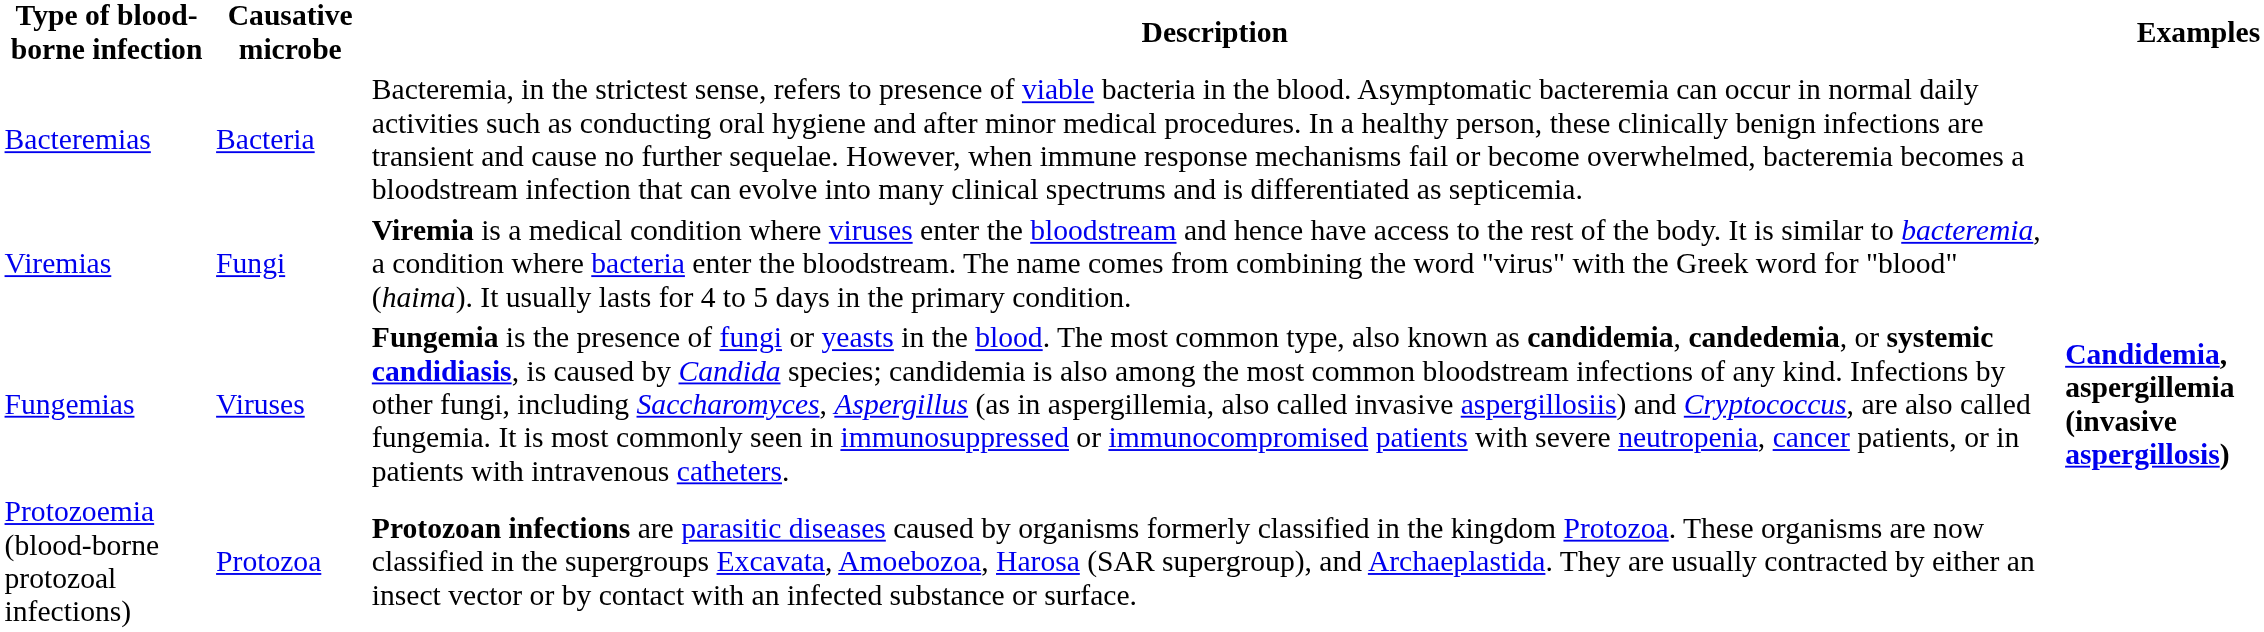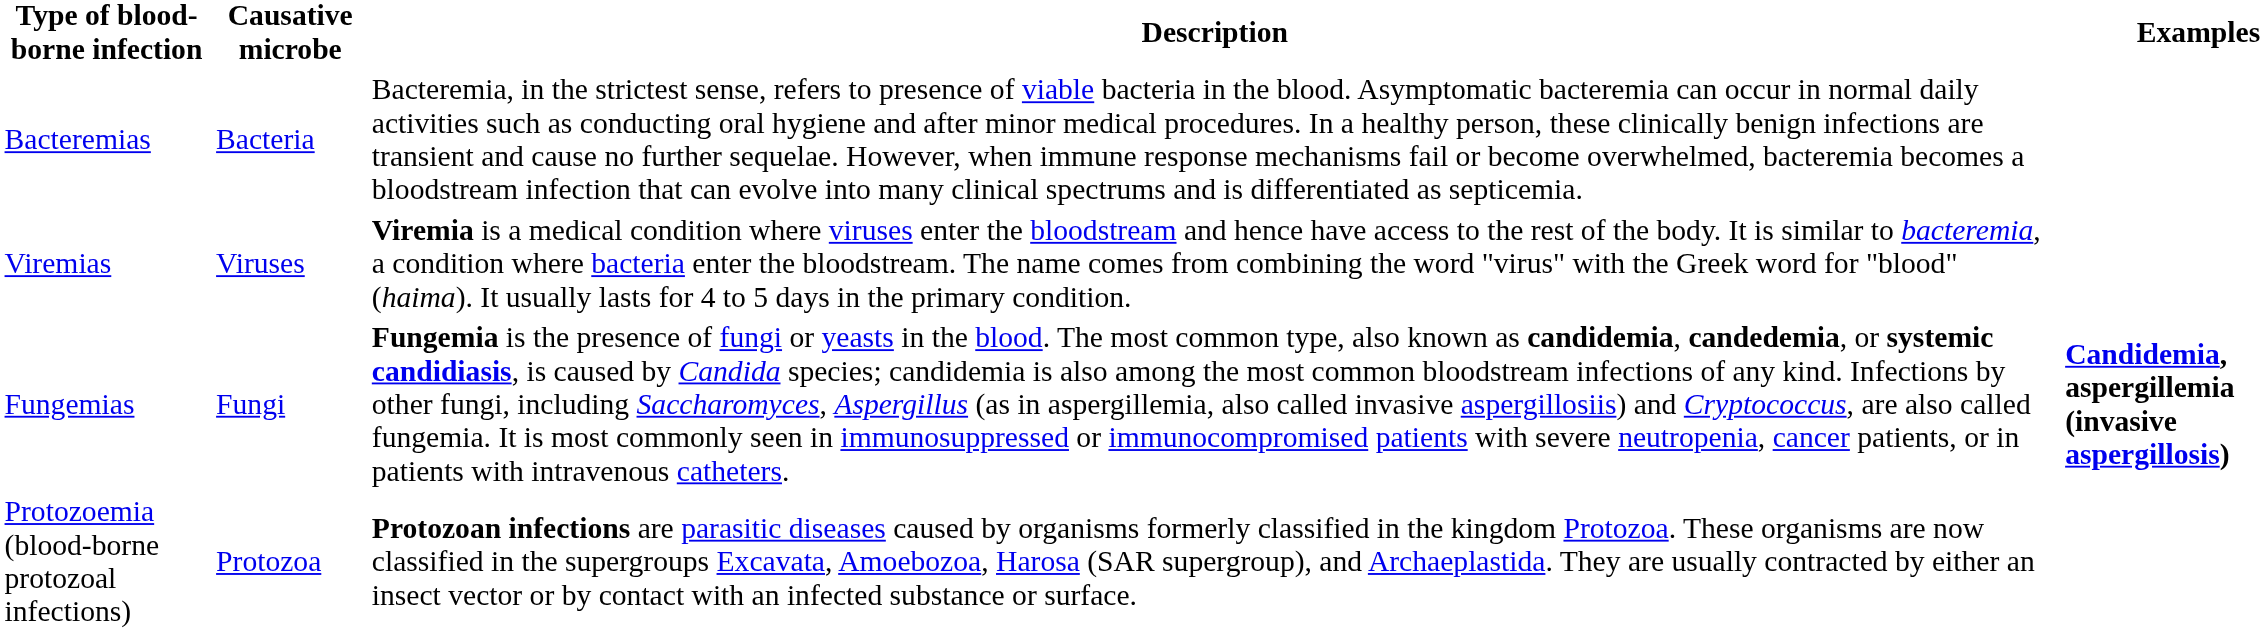Viremias | Causative microbe: Fungi -> Viruses
Fungemias | Causative microbe: Viruses -> Fungi
